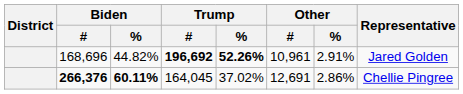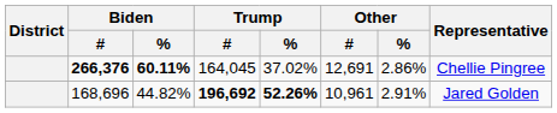rows swapped: 266,376 <-> 168,696
